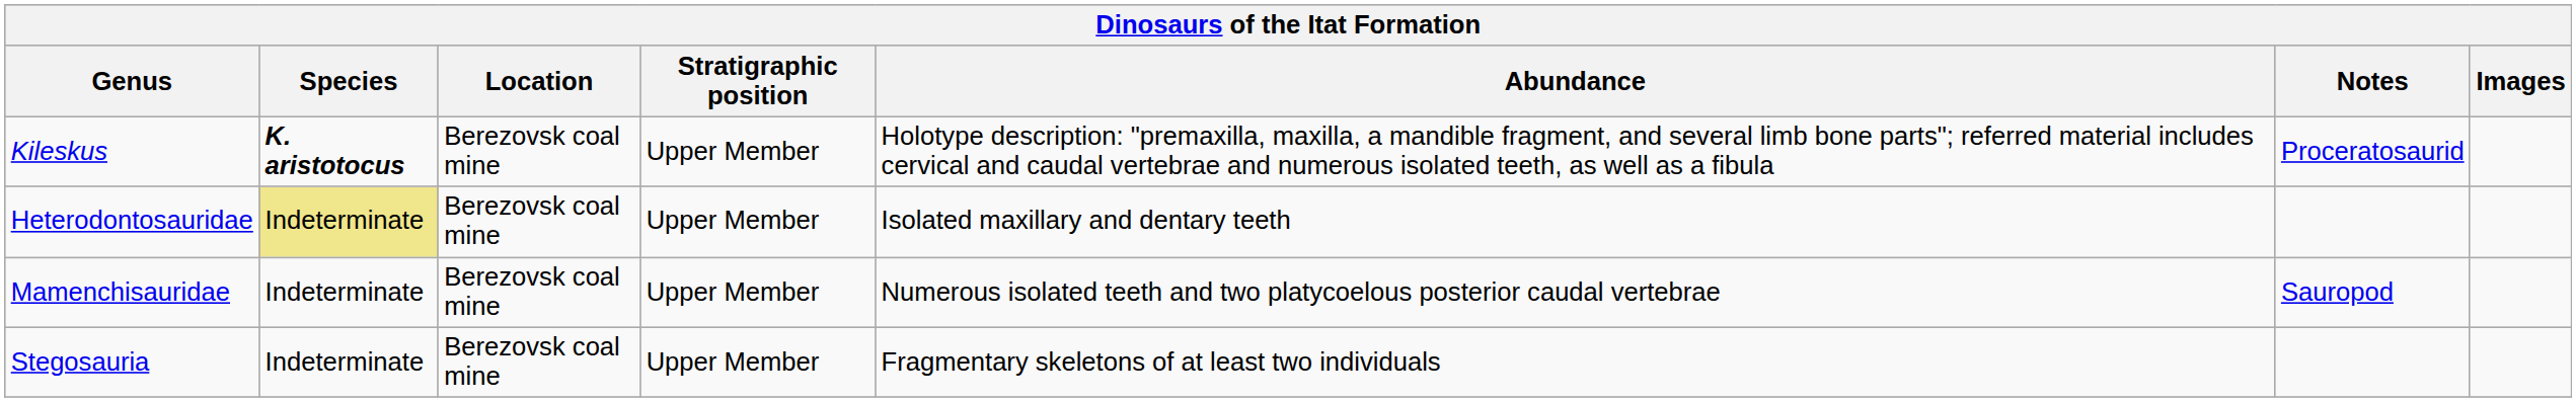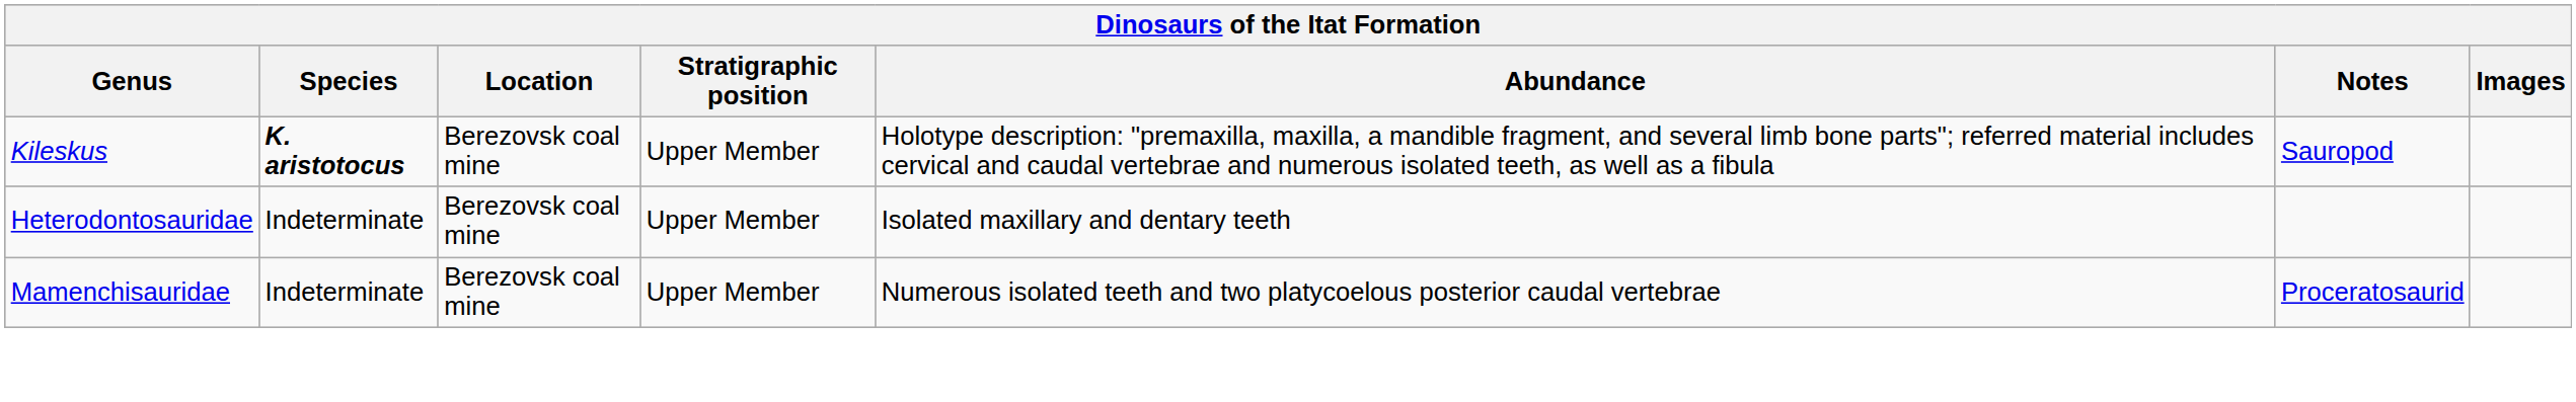Kileskus | Notes: Proceratosaurid -> Sauropod
Heterodontosauridae | Species: khaki background -> no background
Mamenchisauridae | Notes: Sauropod -> Proceratosaurid
- row: Stegosauria | Indeterminate | Berezovsk coal mine | Upper Member | Fragmentary skeletons of at least two individuals
